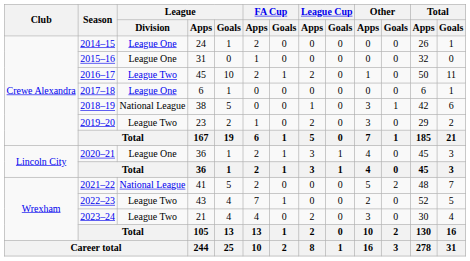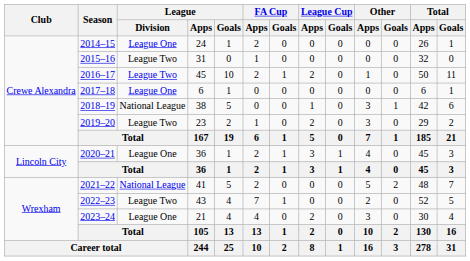2015–16 | League / Division: League One -> League Two
2023–24 | League / Division: League Two -> League One
